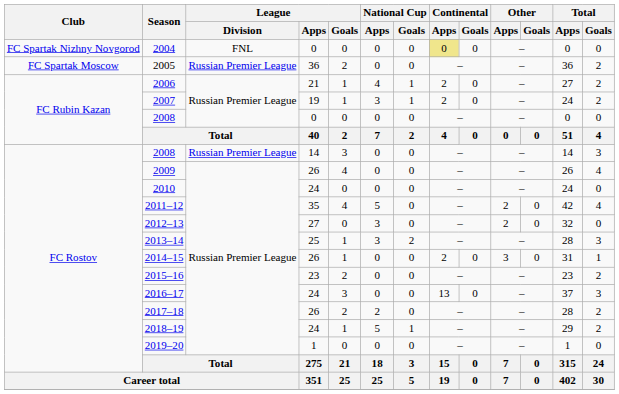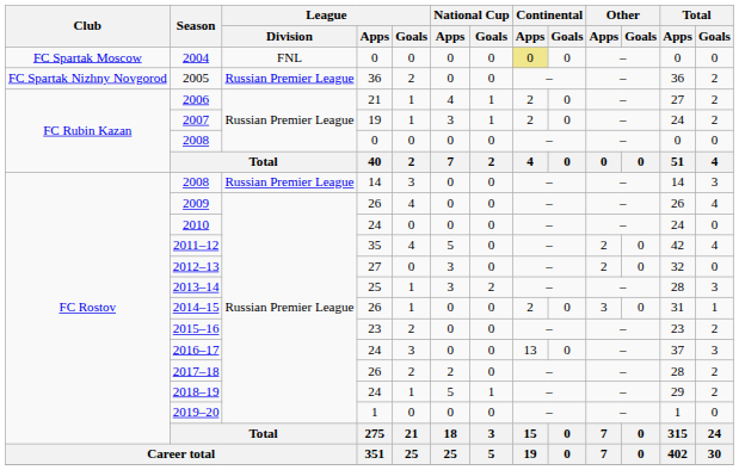2004 | Club: FC Spartak Nizhny Novgorod -> FC Spartak Moscow
2005 | Club: FC Spartak Moscow -> FC Spartak Nizhny Novgorod
